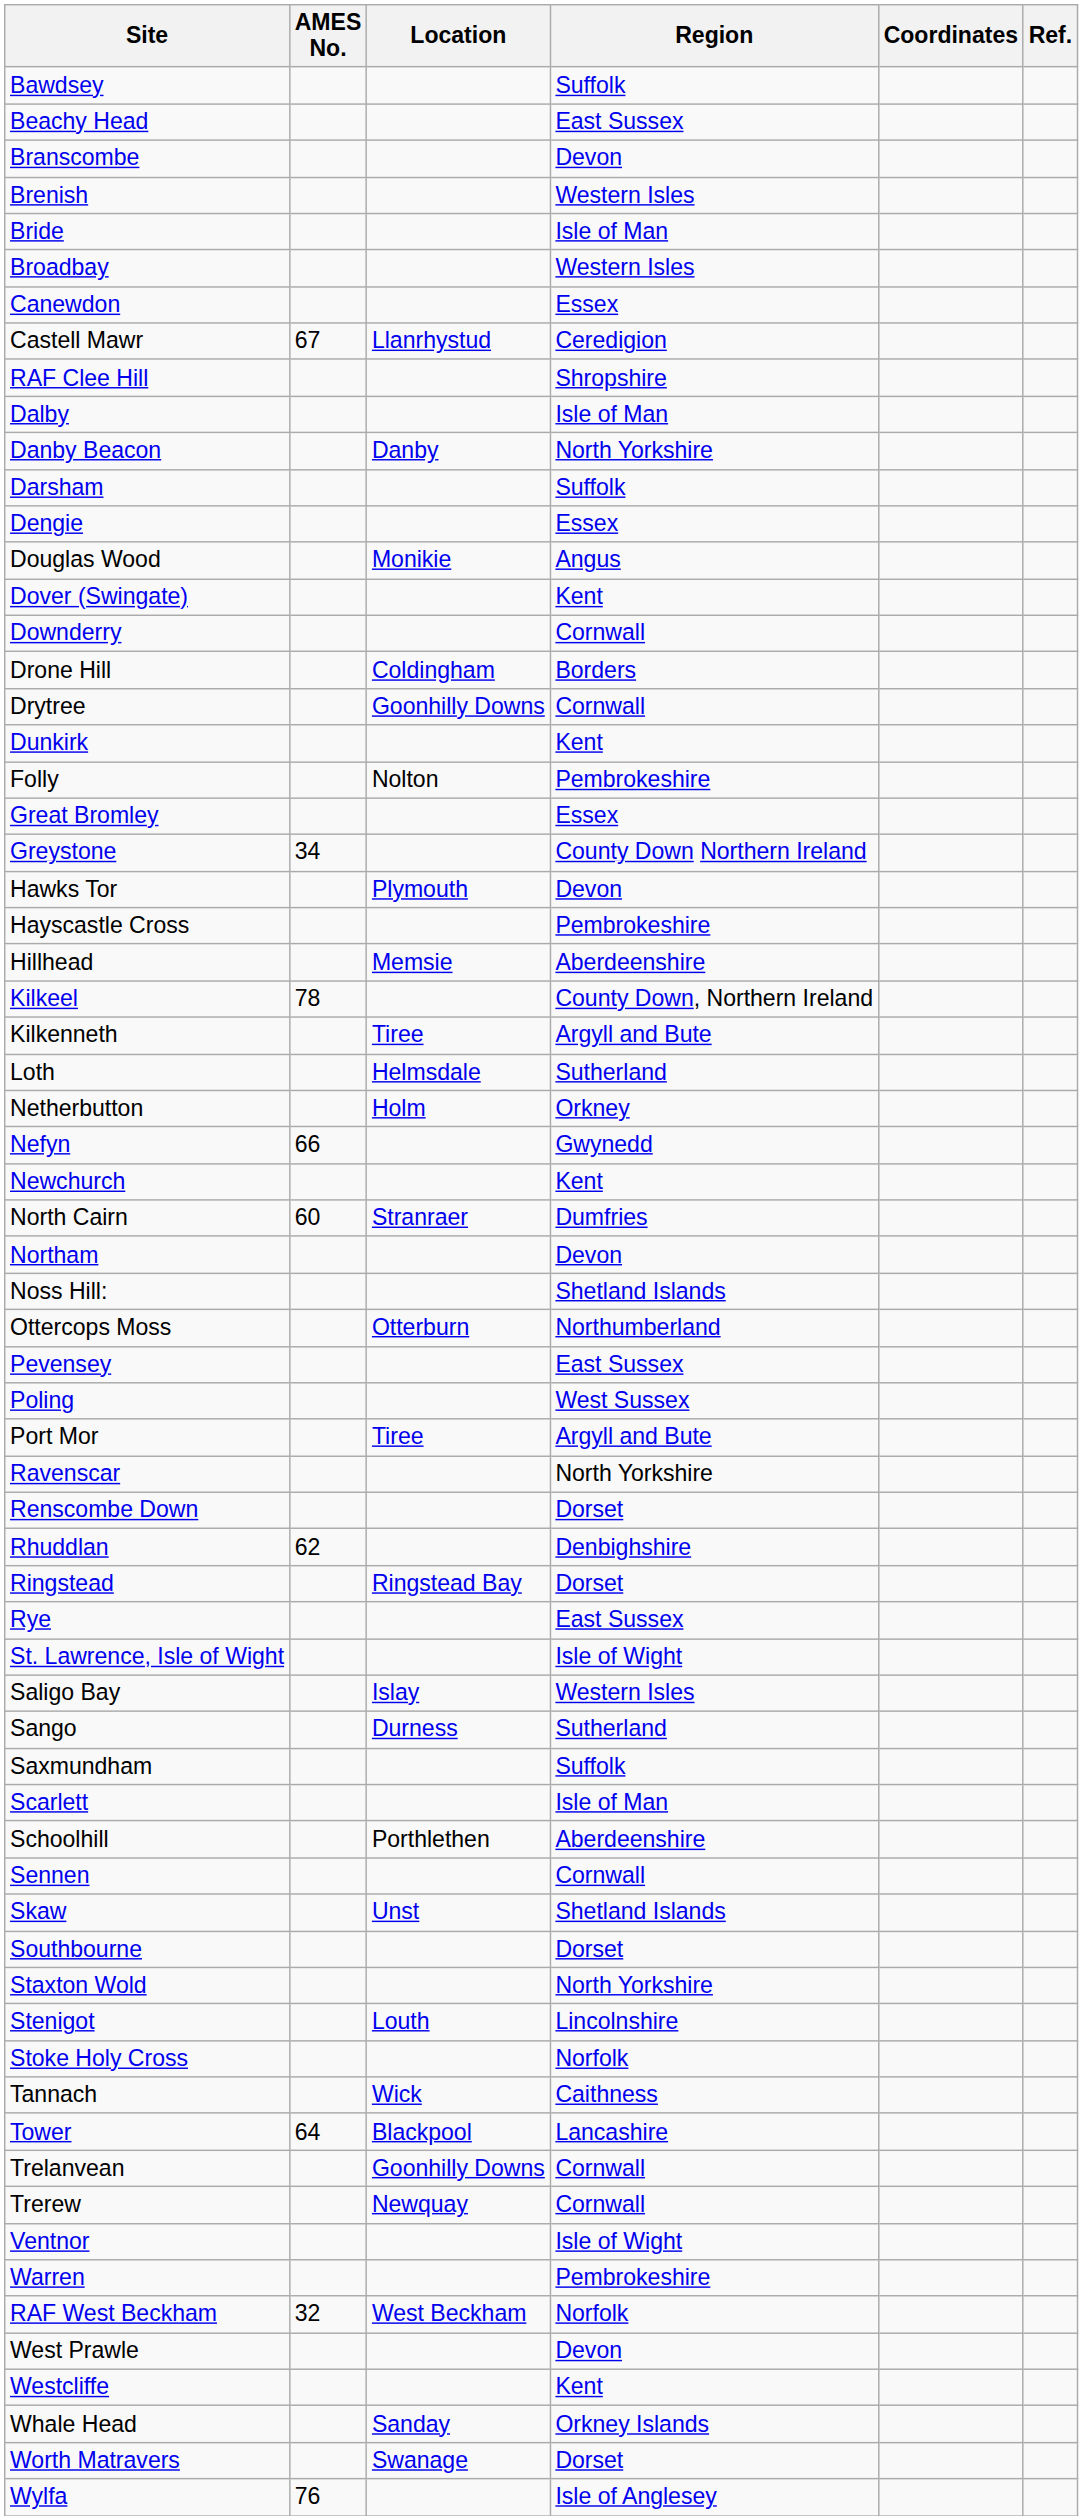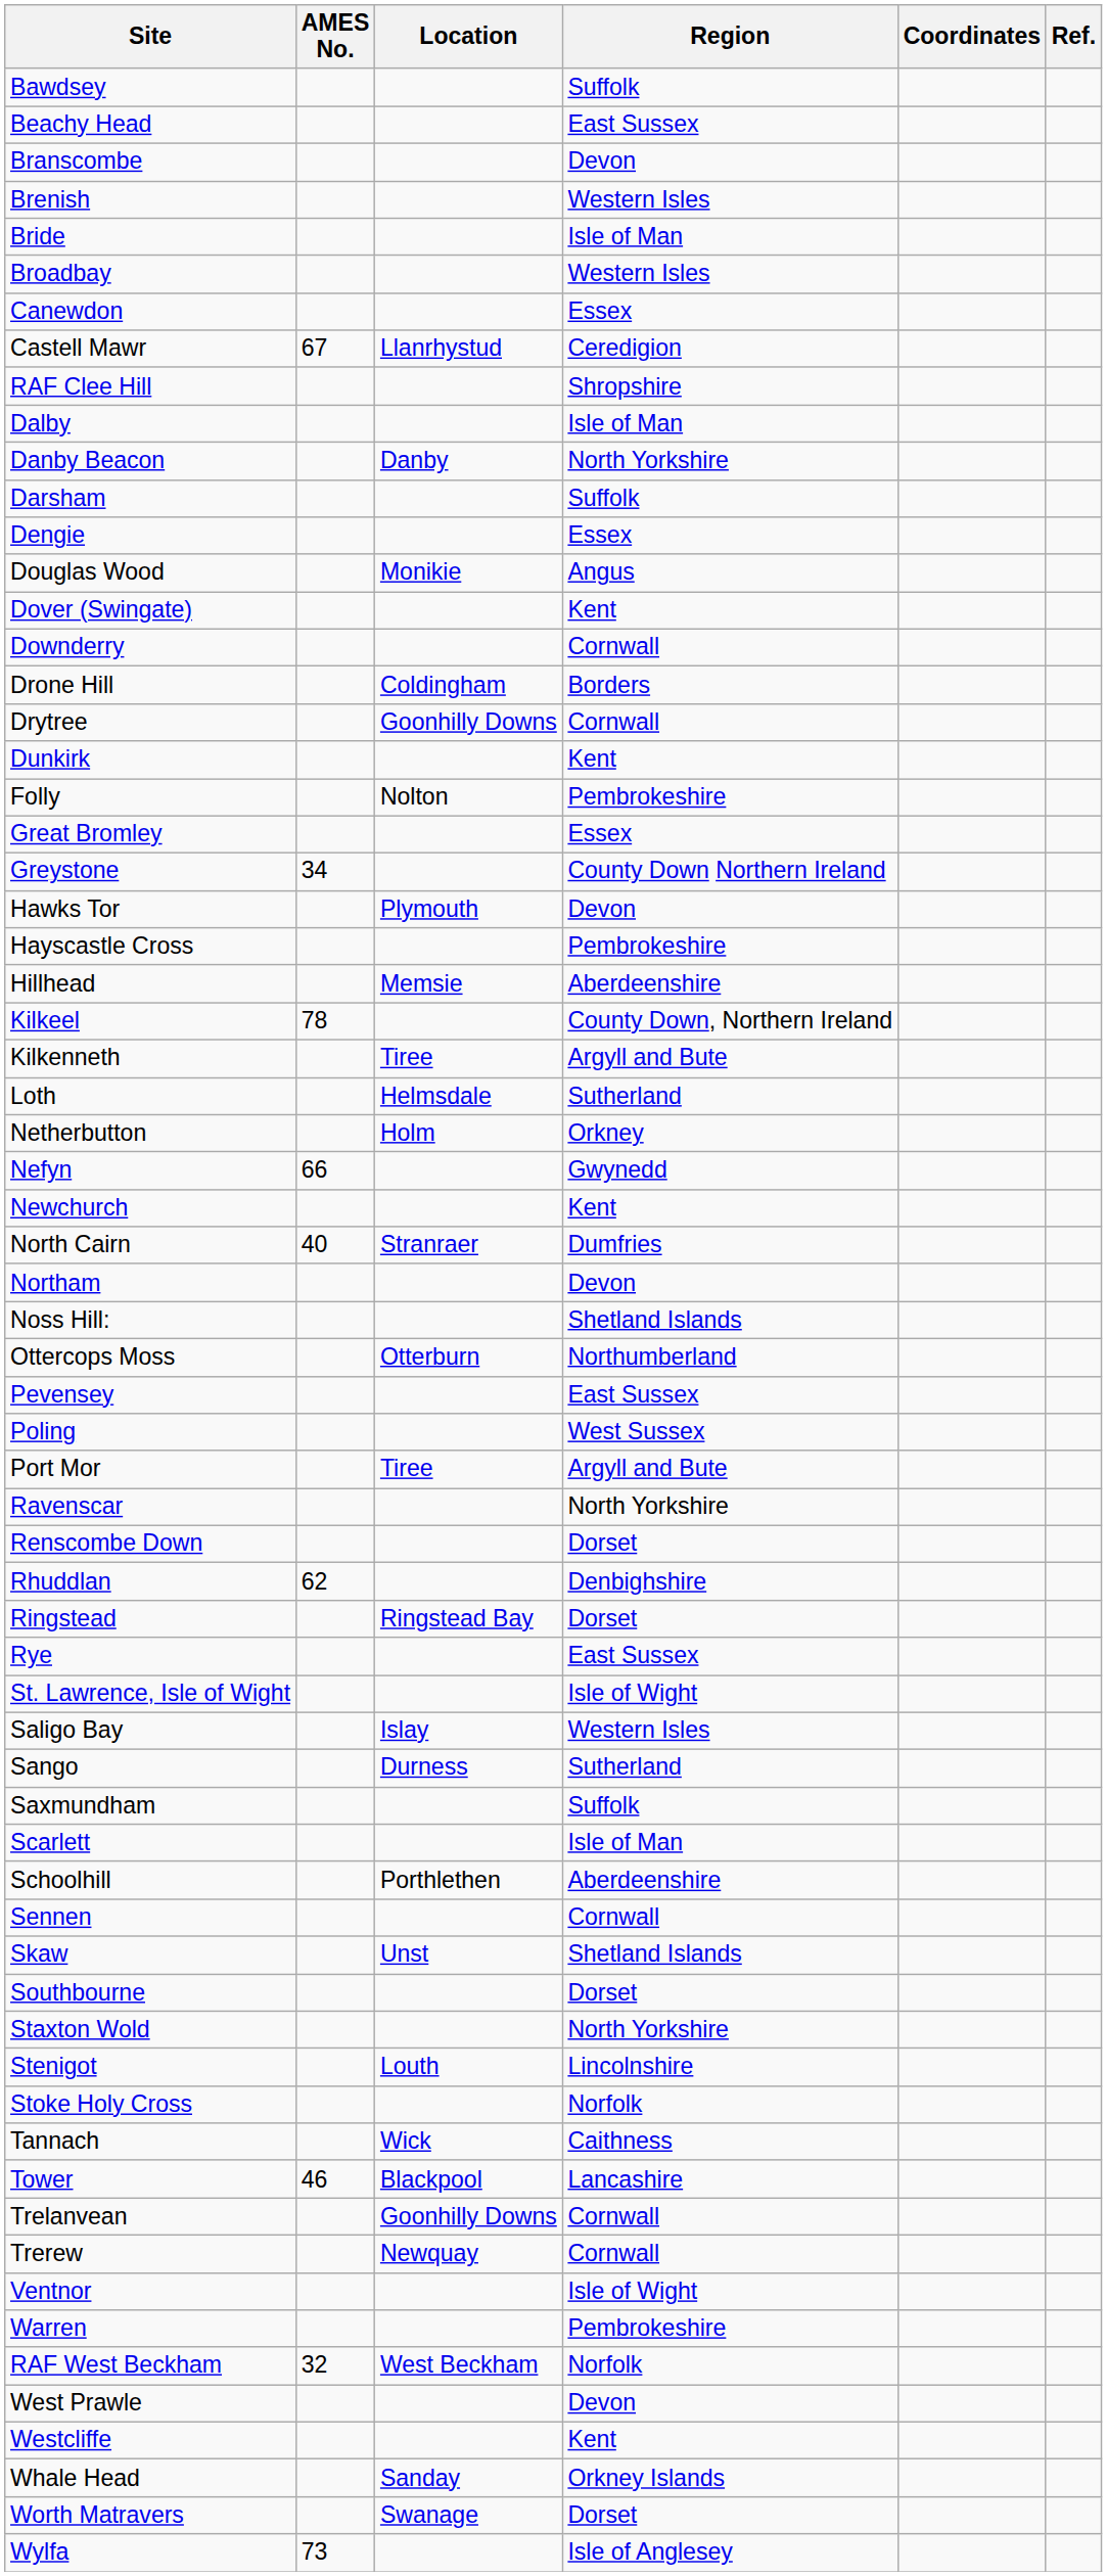North Cairn | AMES No.: 60 -> 40
Tower | AMES No.: 64 -> 46
Wylfa | AMES No.: 76 -> 73
